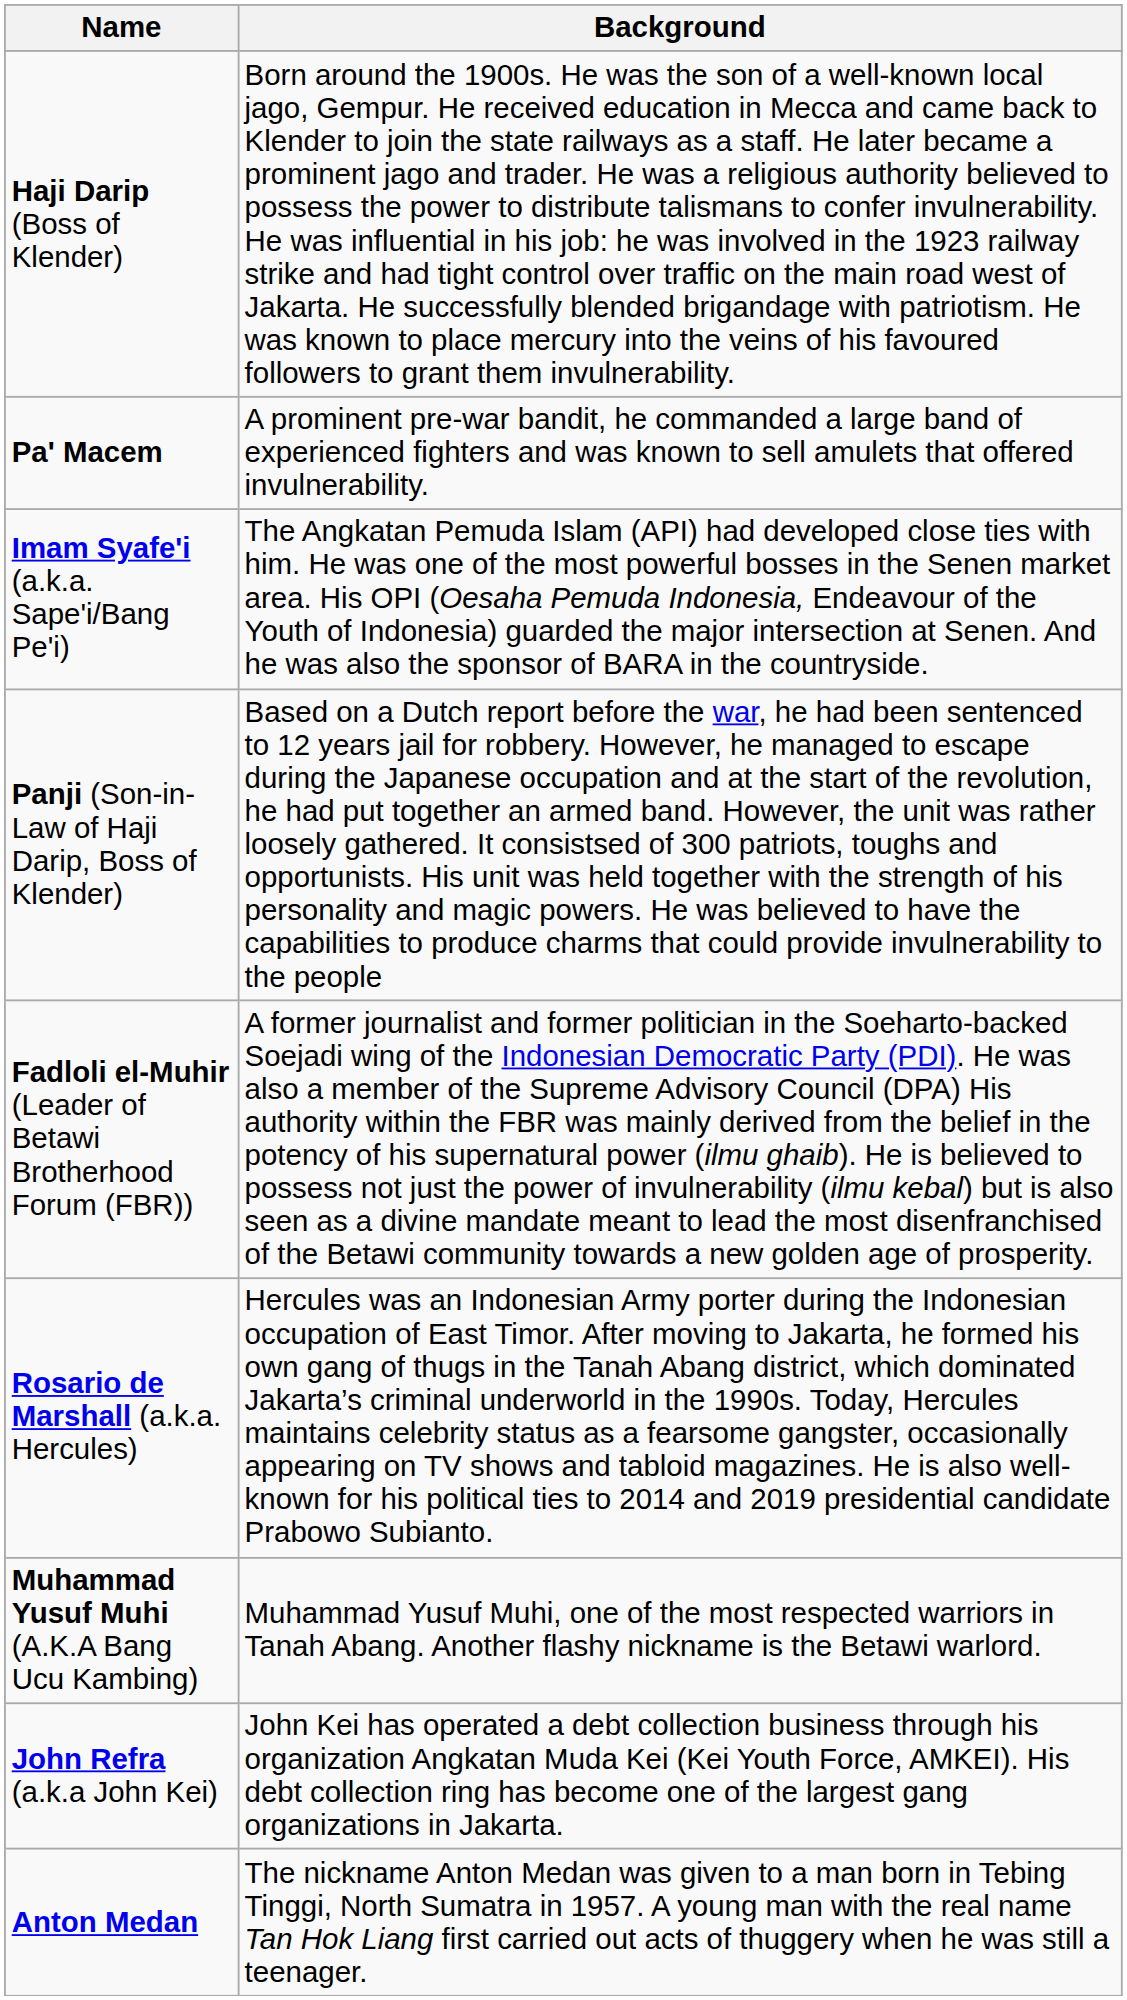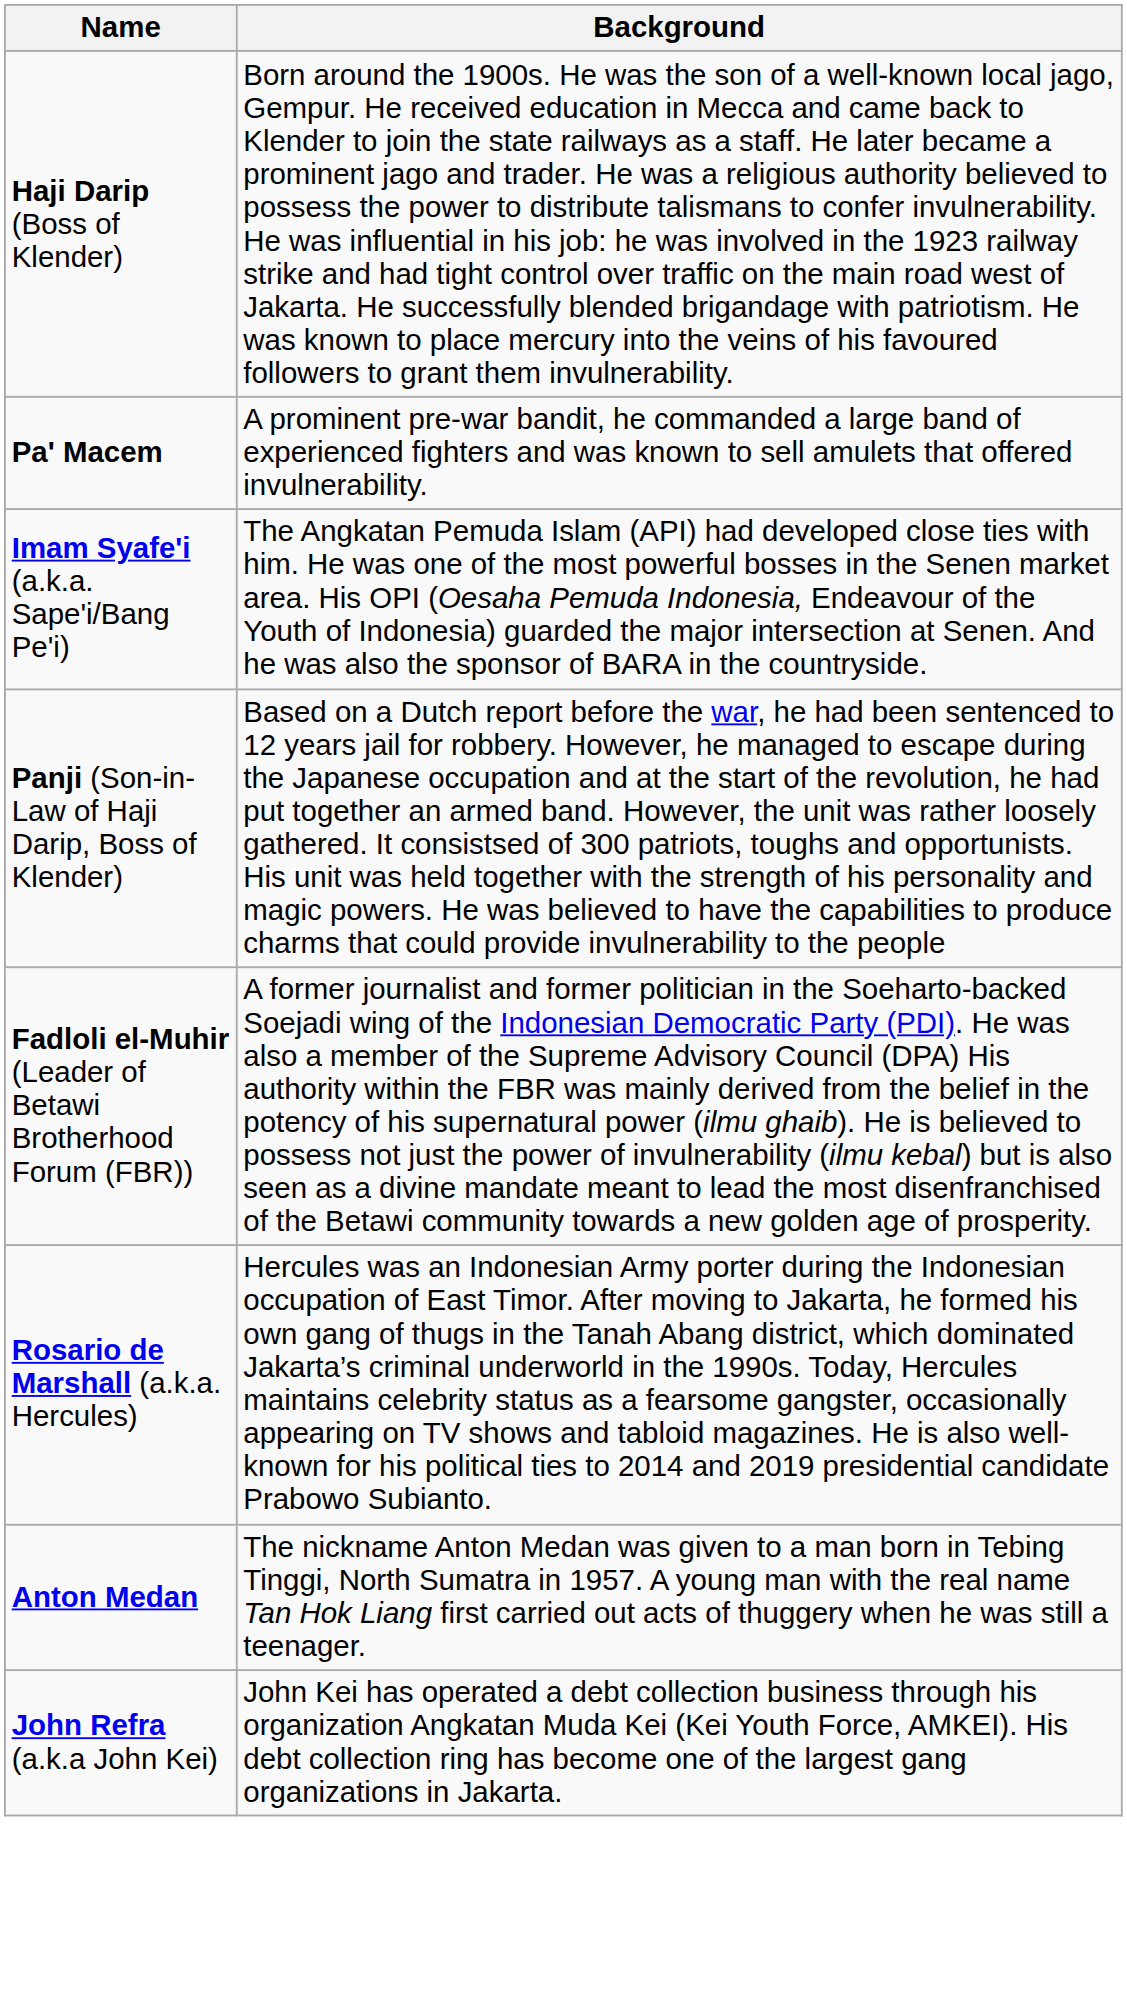- row: Muhammad Yusuf Muhi (A.K.A Bang Ucu Kambing) | Muhammad Yusuf Muhi, one of the most respected warriors in Tanah Abang. Another flashy nickname is the Betawi warlord.
rows swapped: John Refra (a.k.a John Kei) <-> Anton Medan
